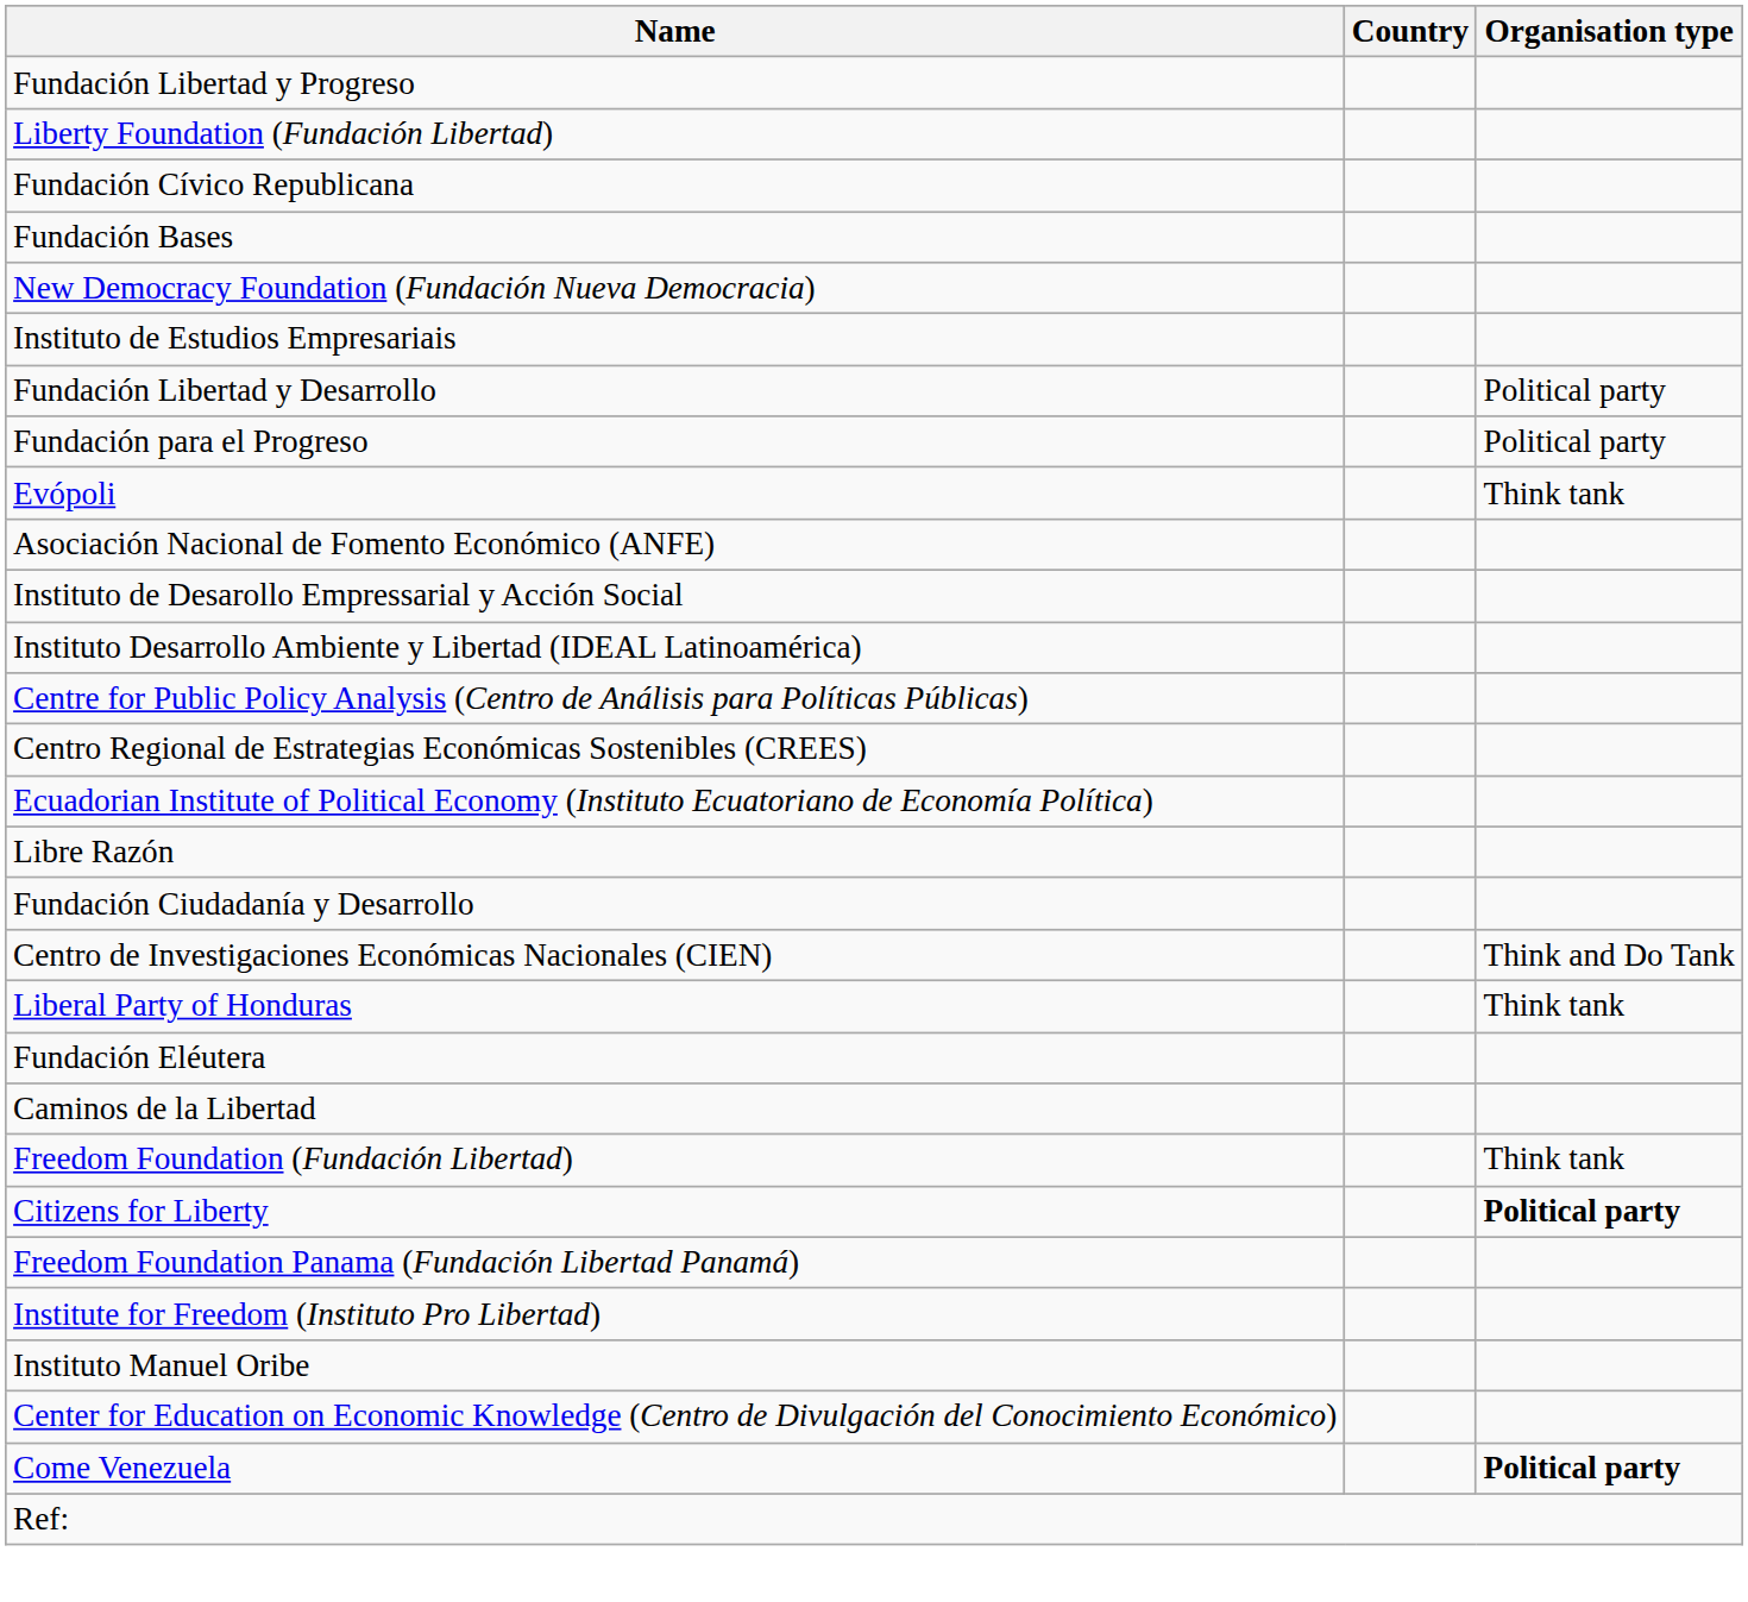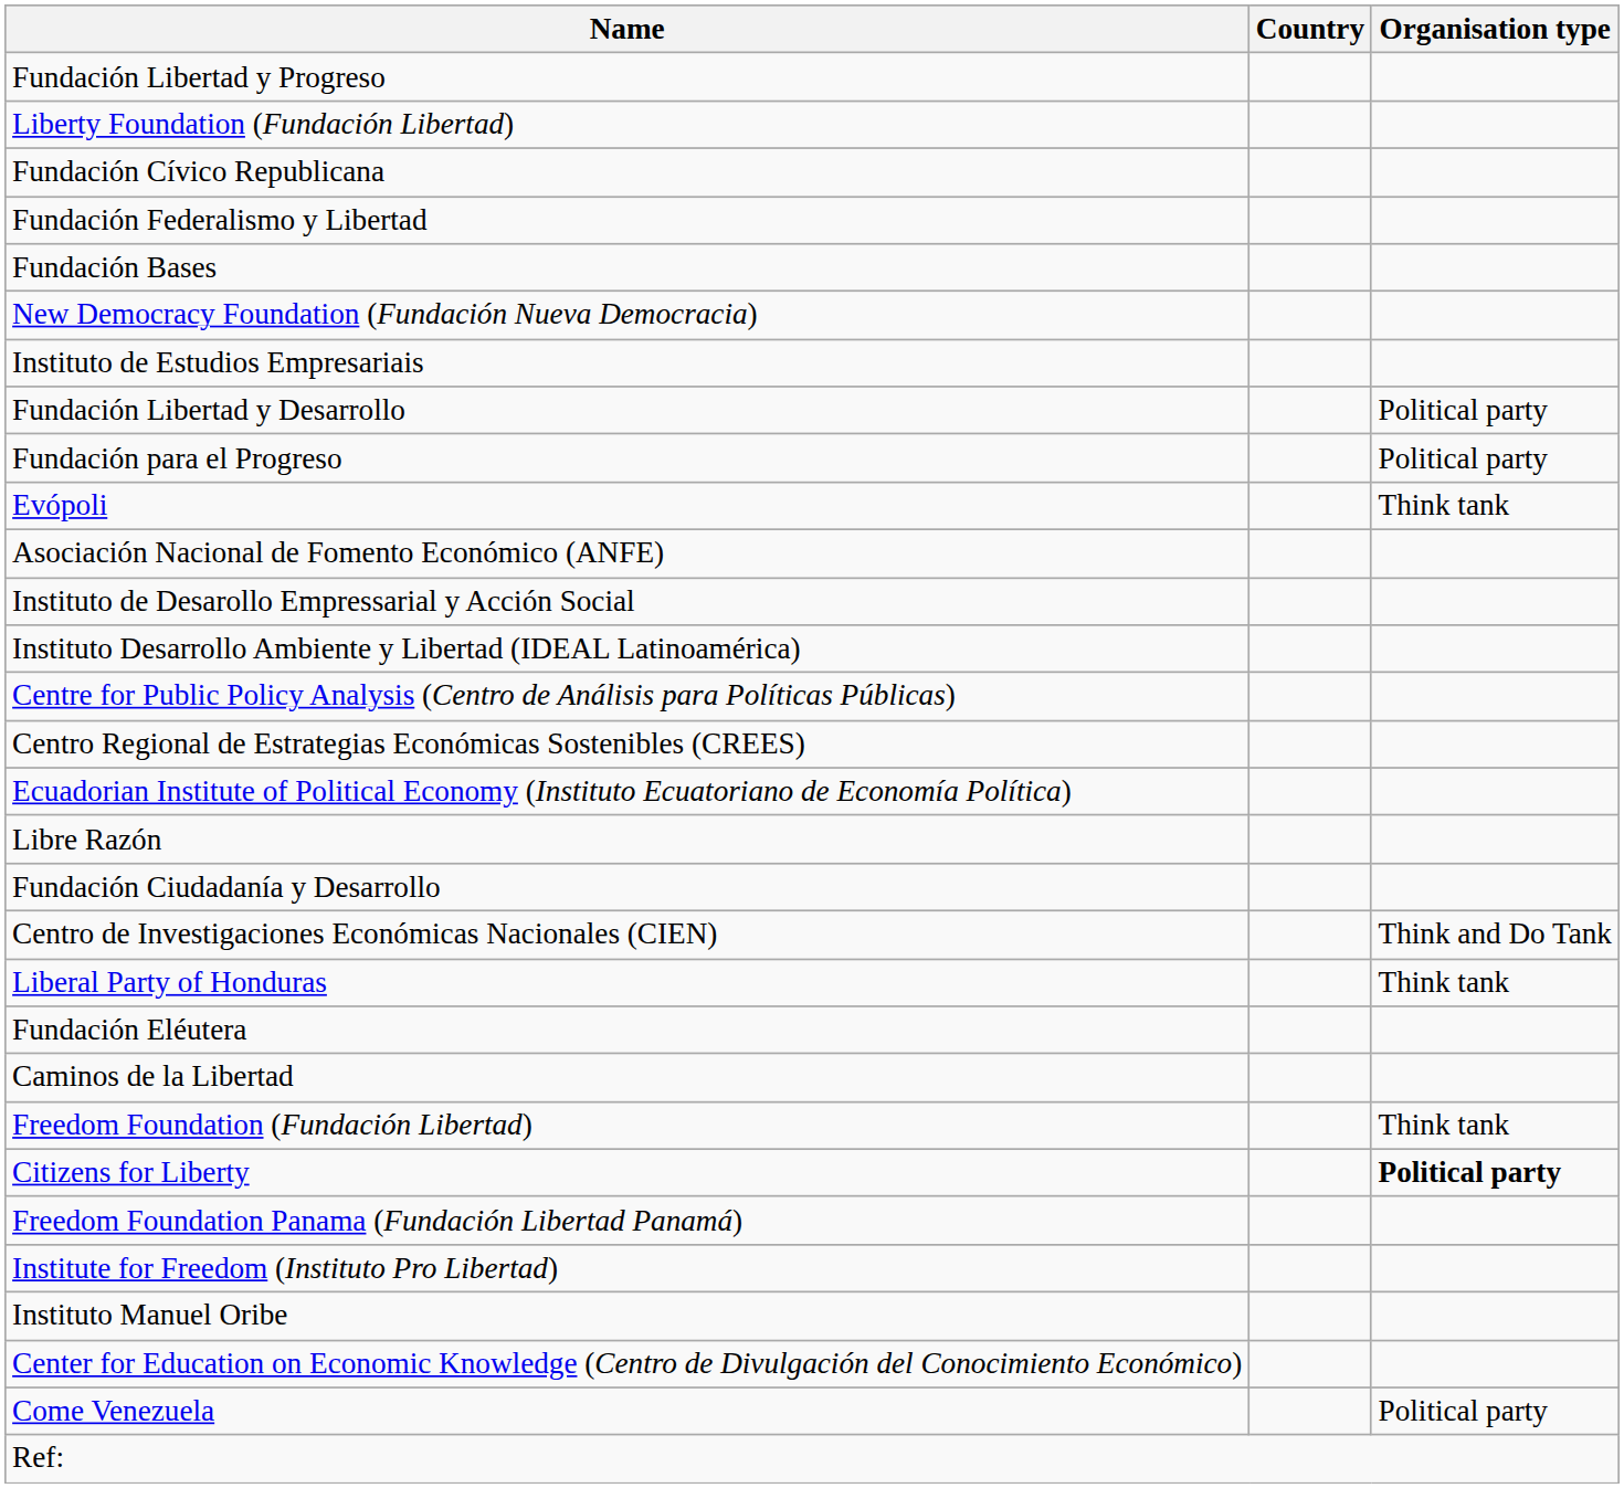+ row: Fundación Federalismo y Libertad
Come Venezuela | Organisation type: bold -> normal
